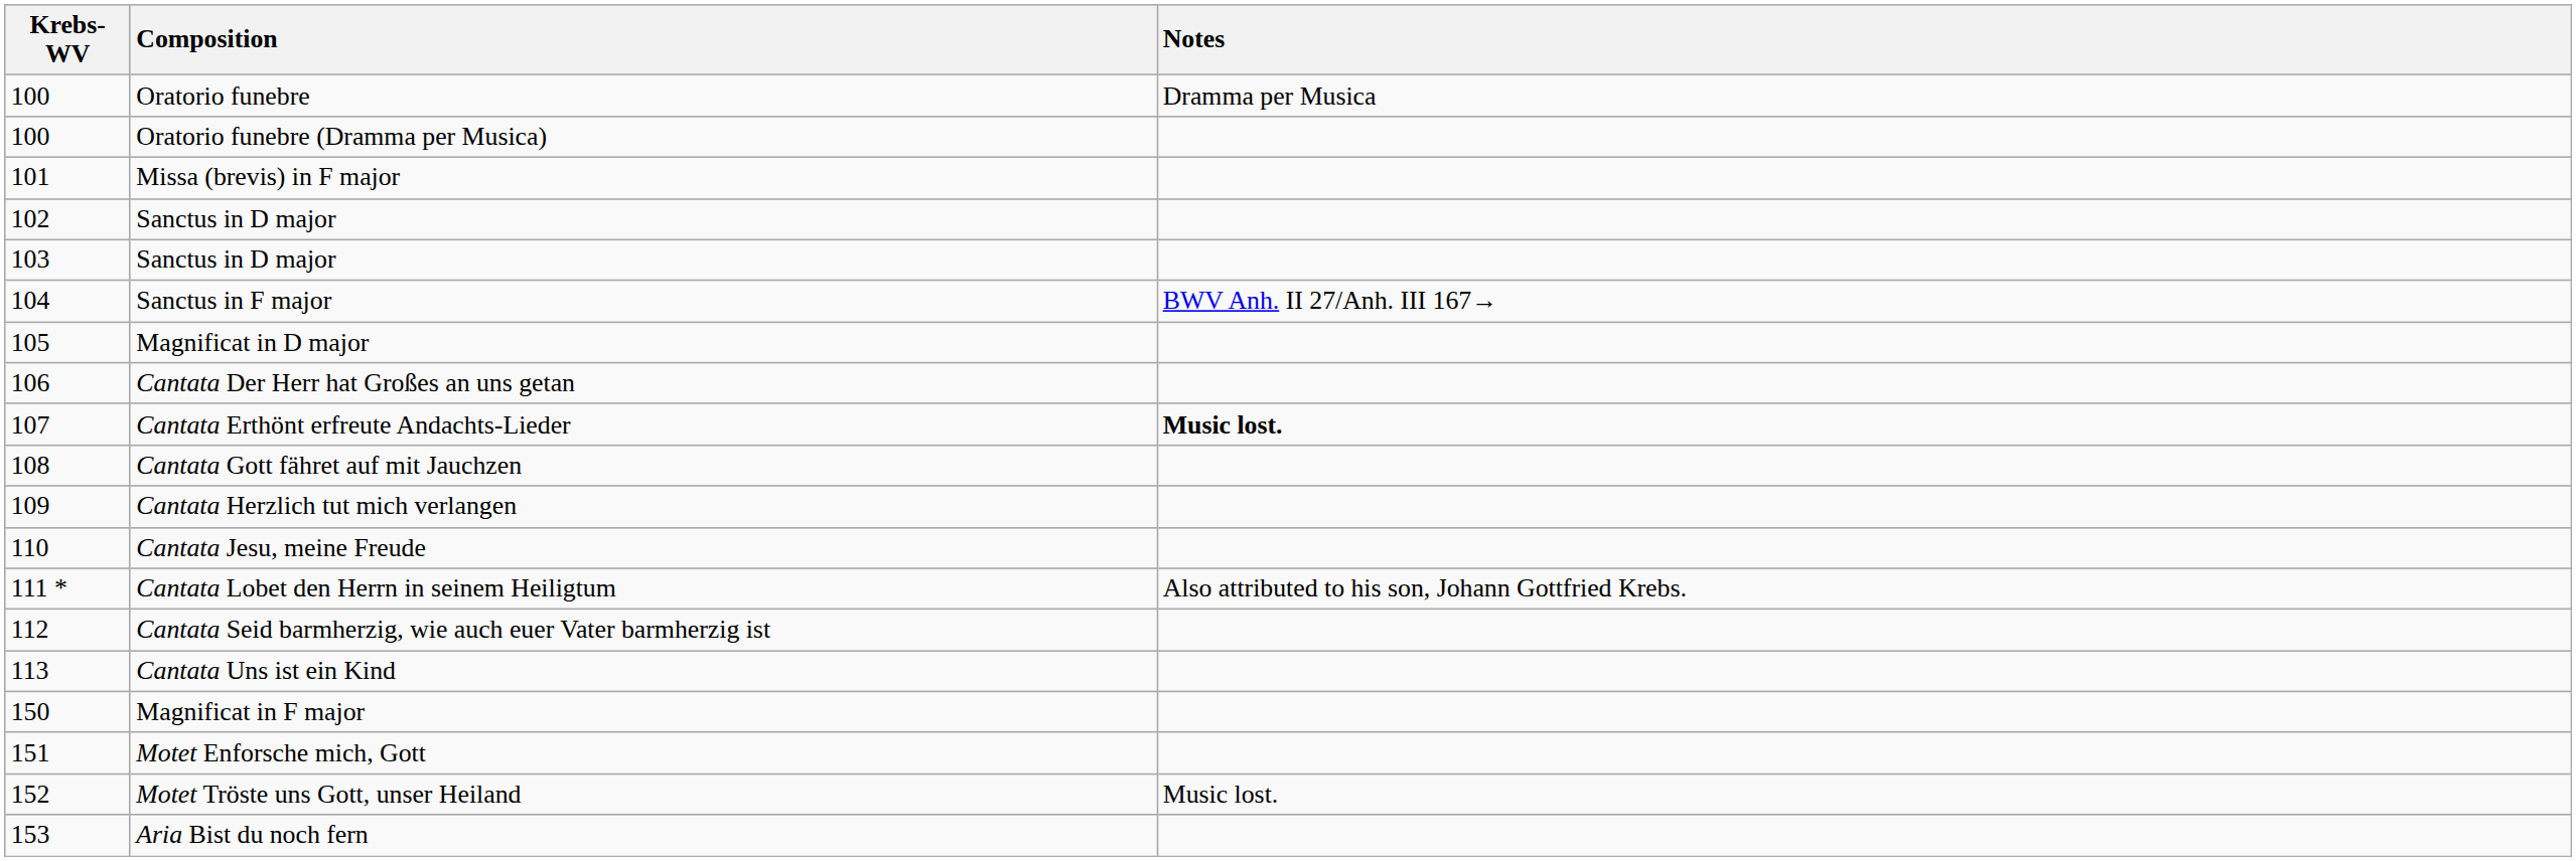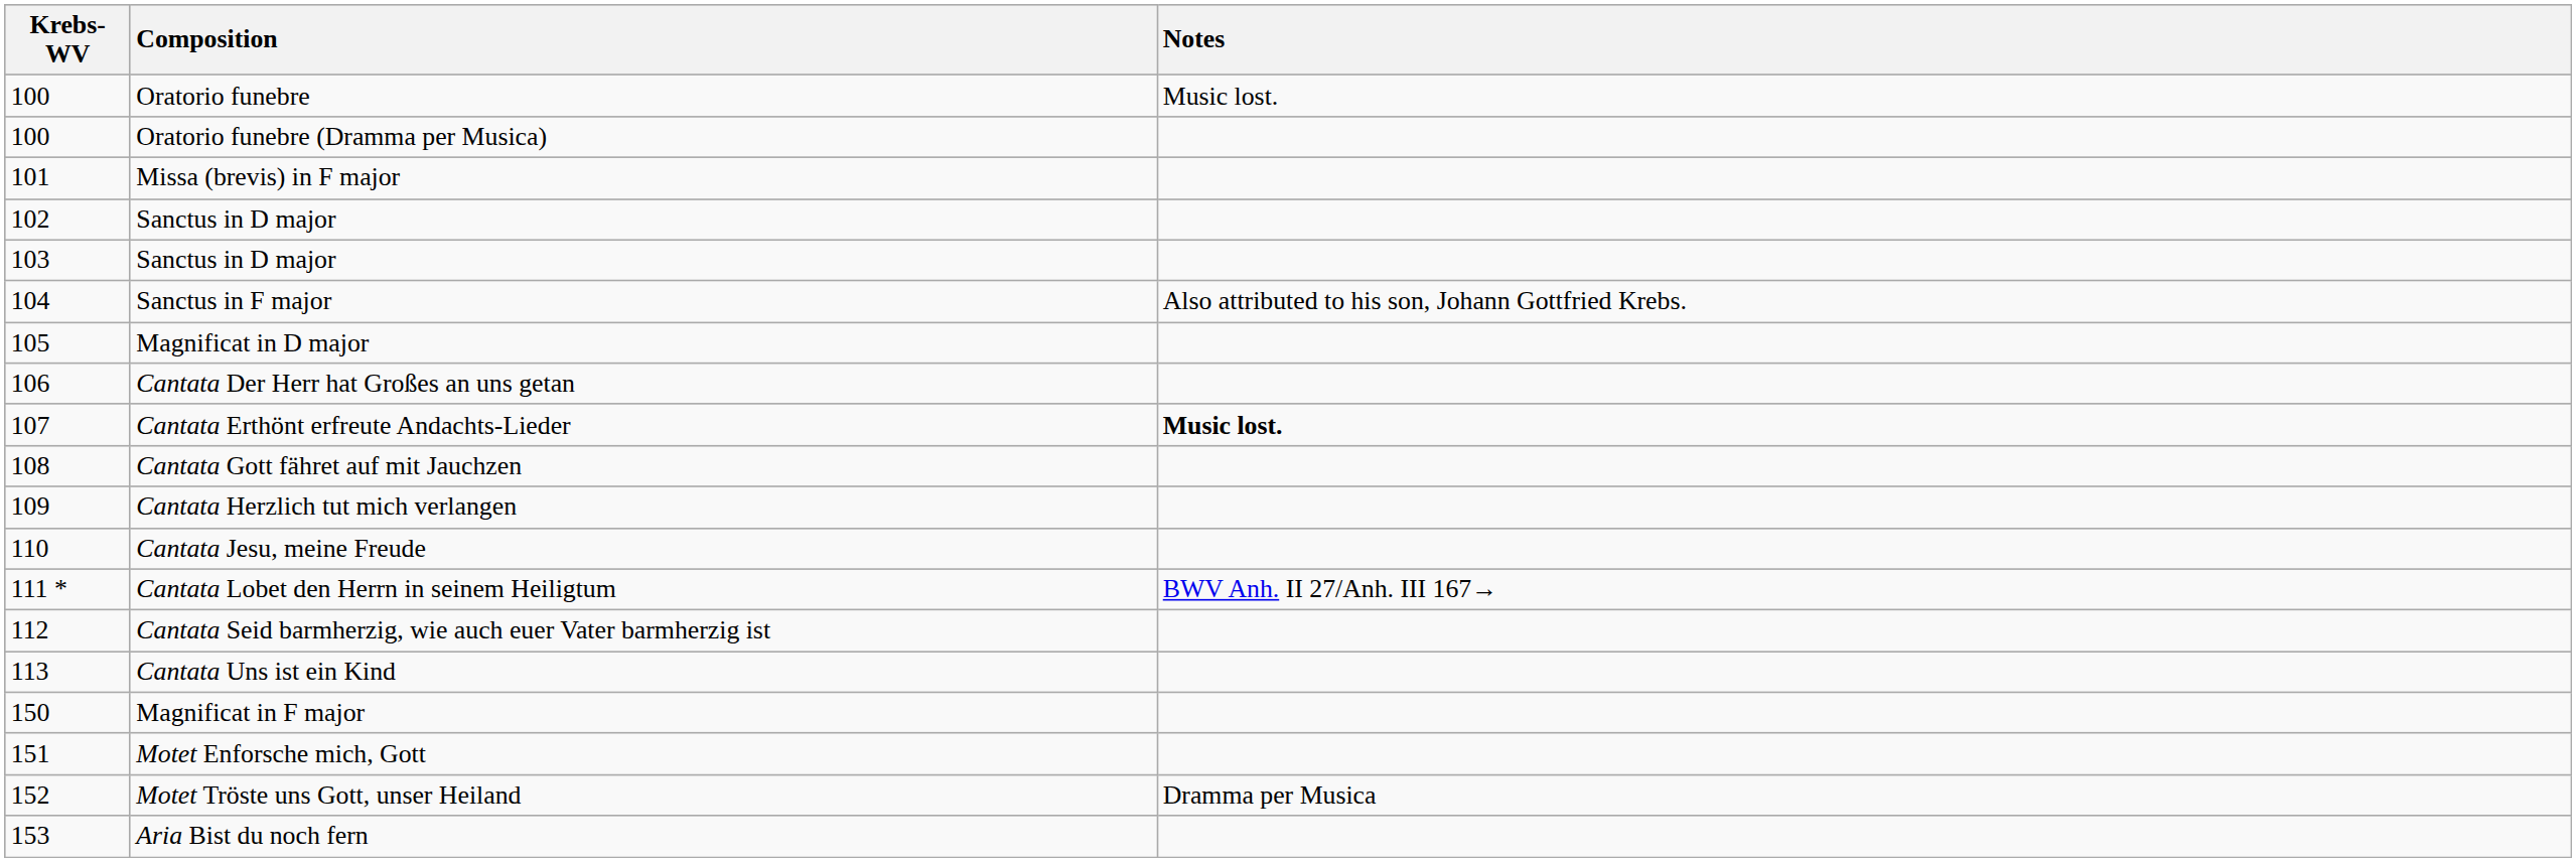Oratorio funebre | Notes: Dramma per Musica -> Music lost.
Sanctus in F major | Notes: BWV Anh. II 27/Anh. III 167→ -> Also attributed to his son, Johann Gottfried Krebs.
Cantata Lobet den Herrn in seinem Heiligtum | Notes: Also attributed to his son, Johann Gottfried Krebs. -> BWV Anh. II 27/Anh. III 167→
Motet Tröste uns Gott, unser Heiland | Notes: Music lost. -> Dramma per Musica
